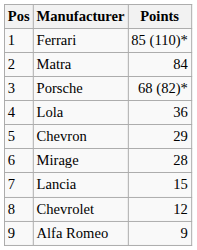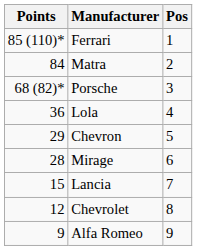columns swapped: Pos <-> Points
